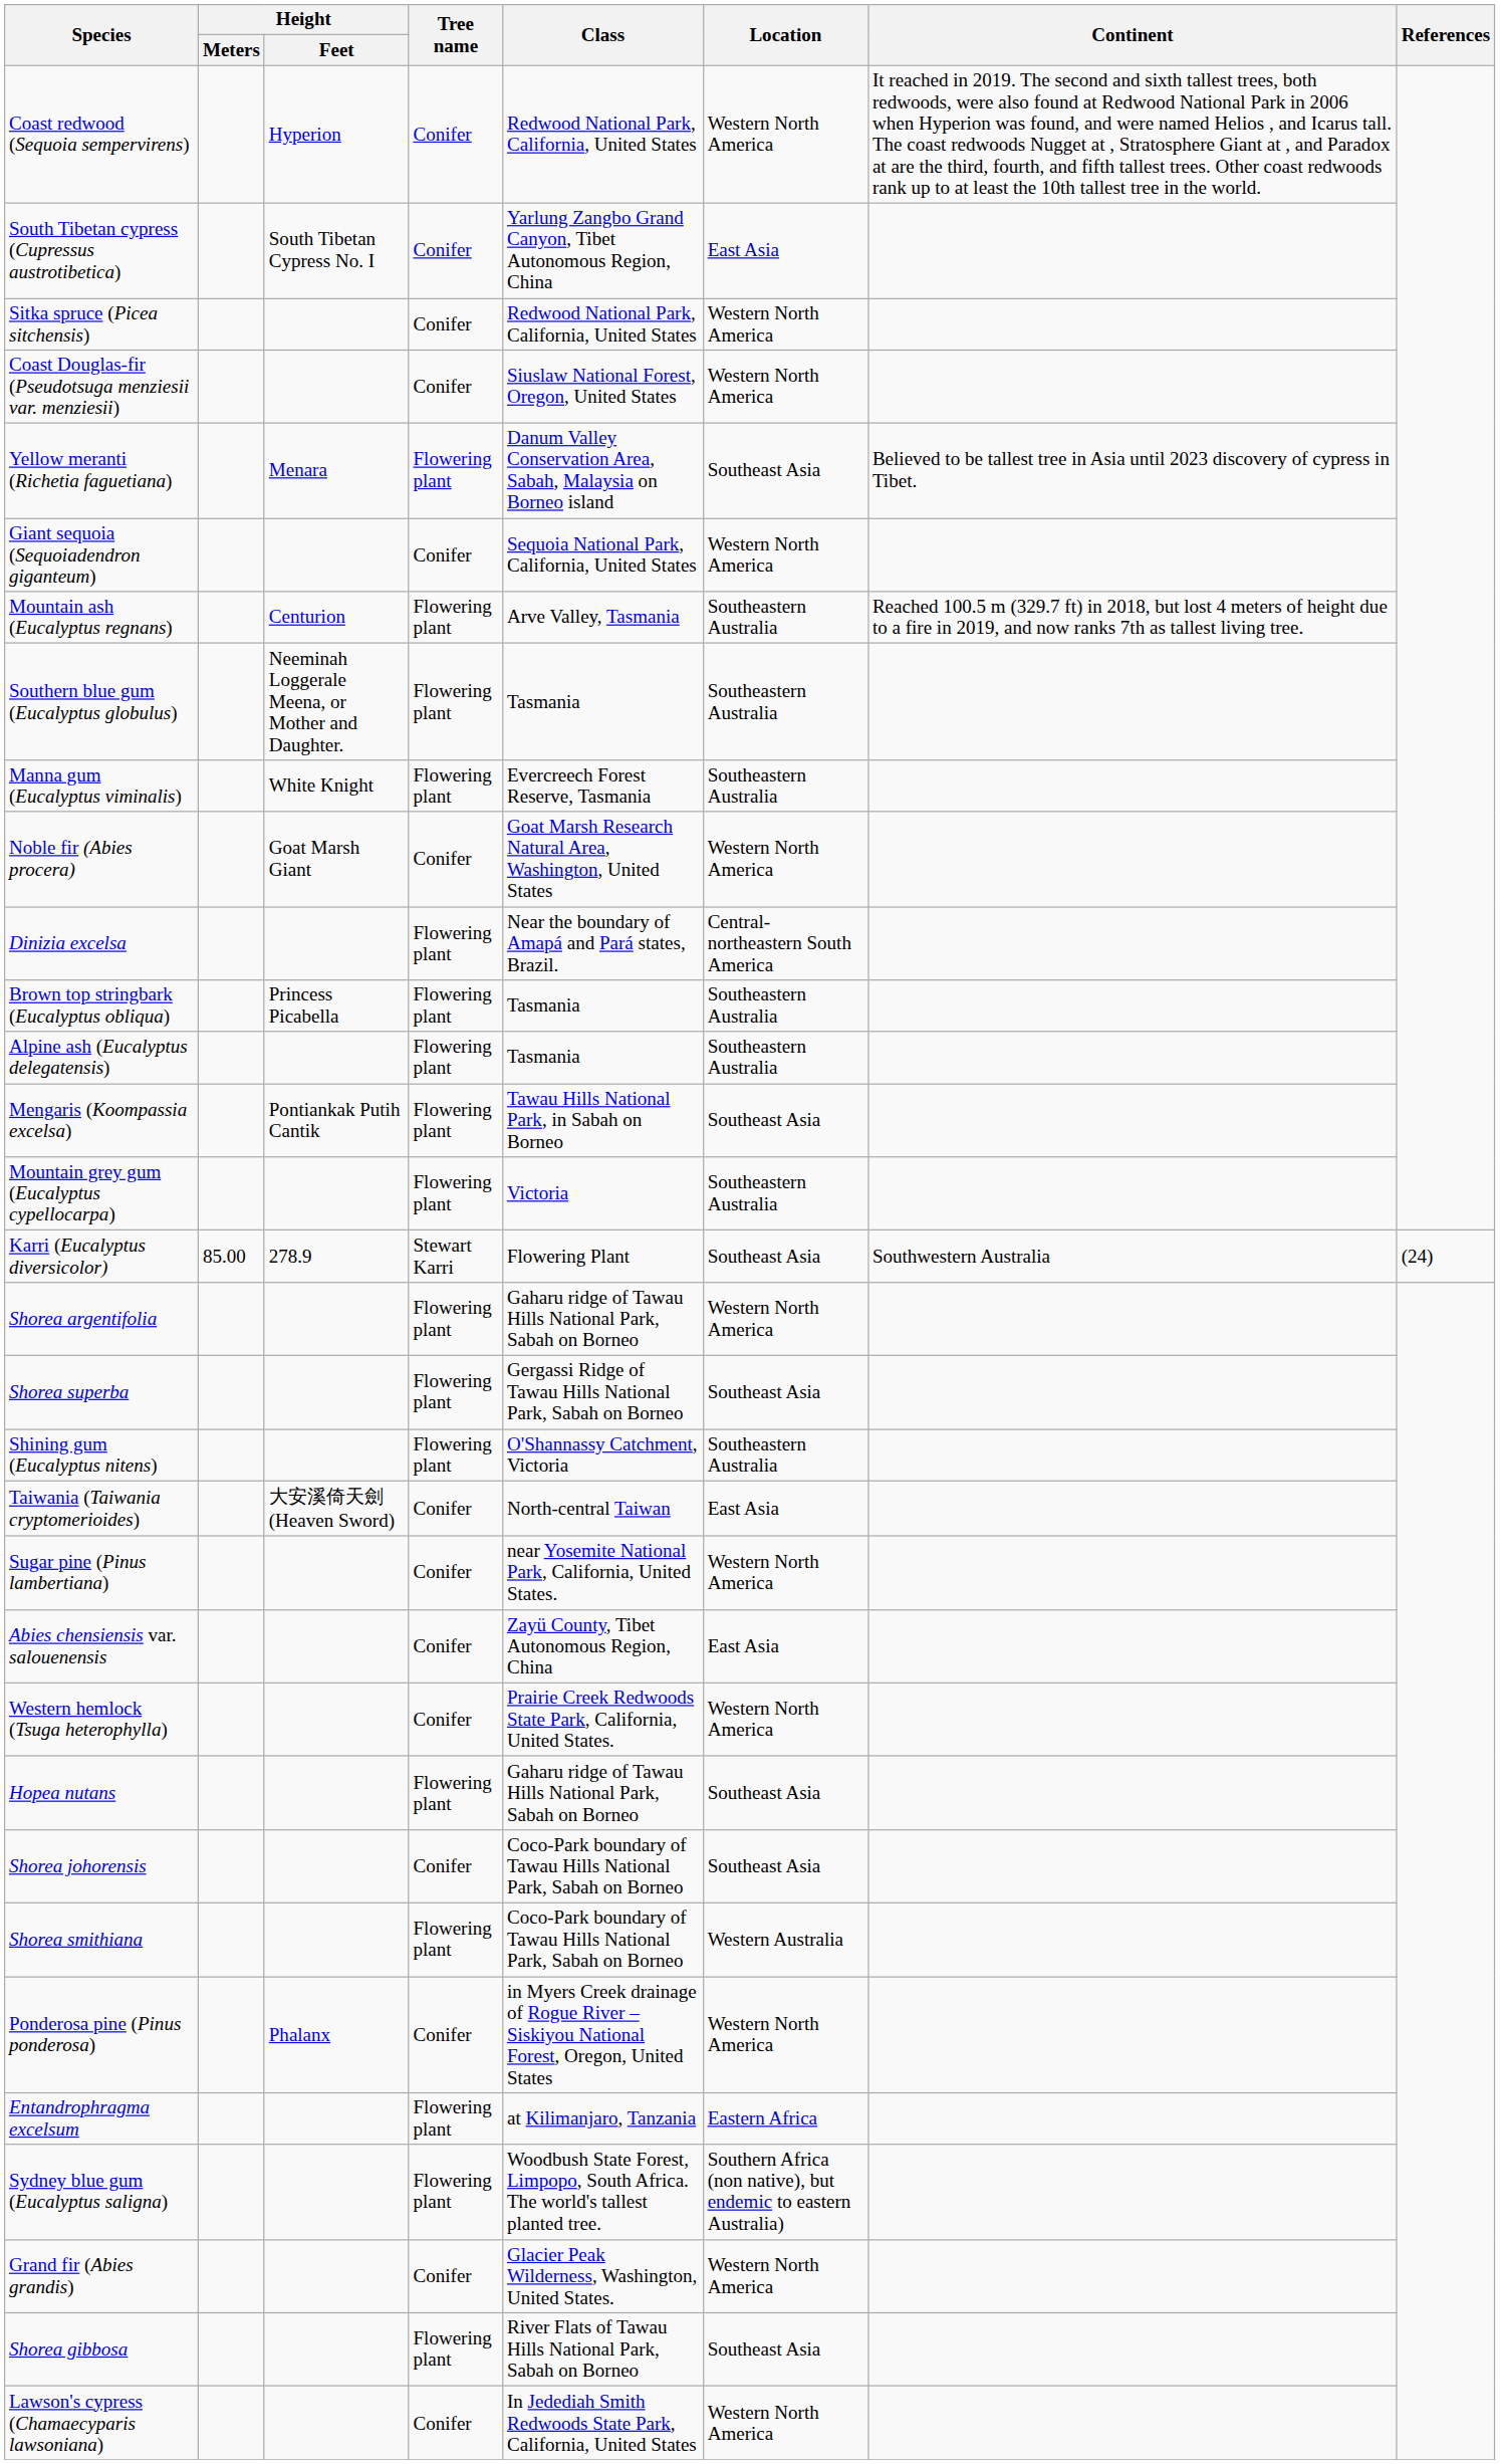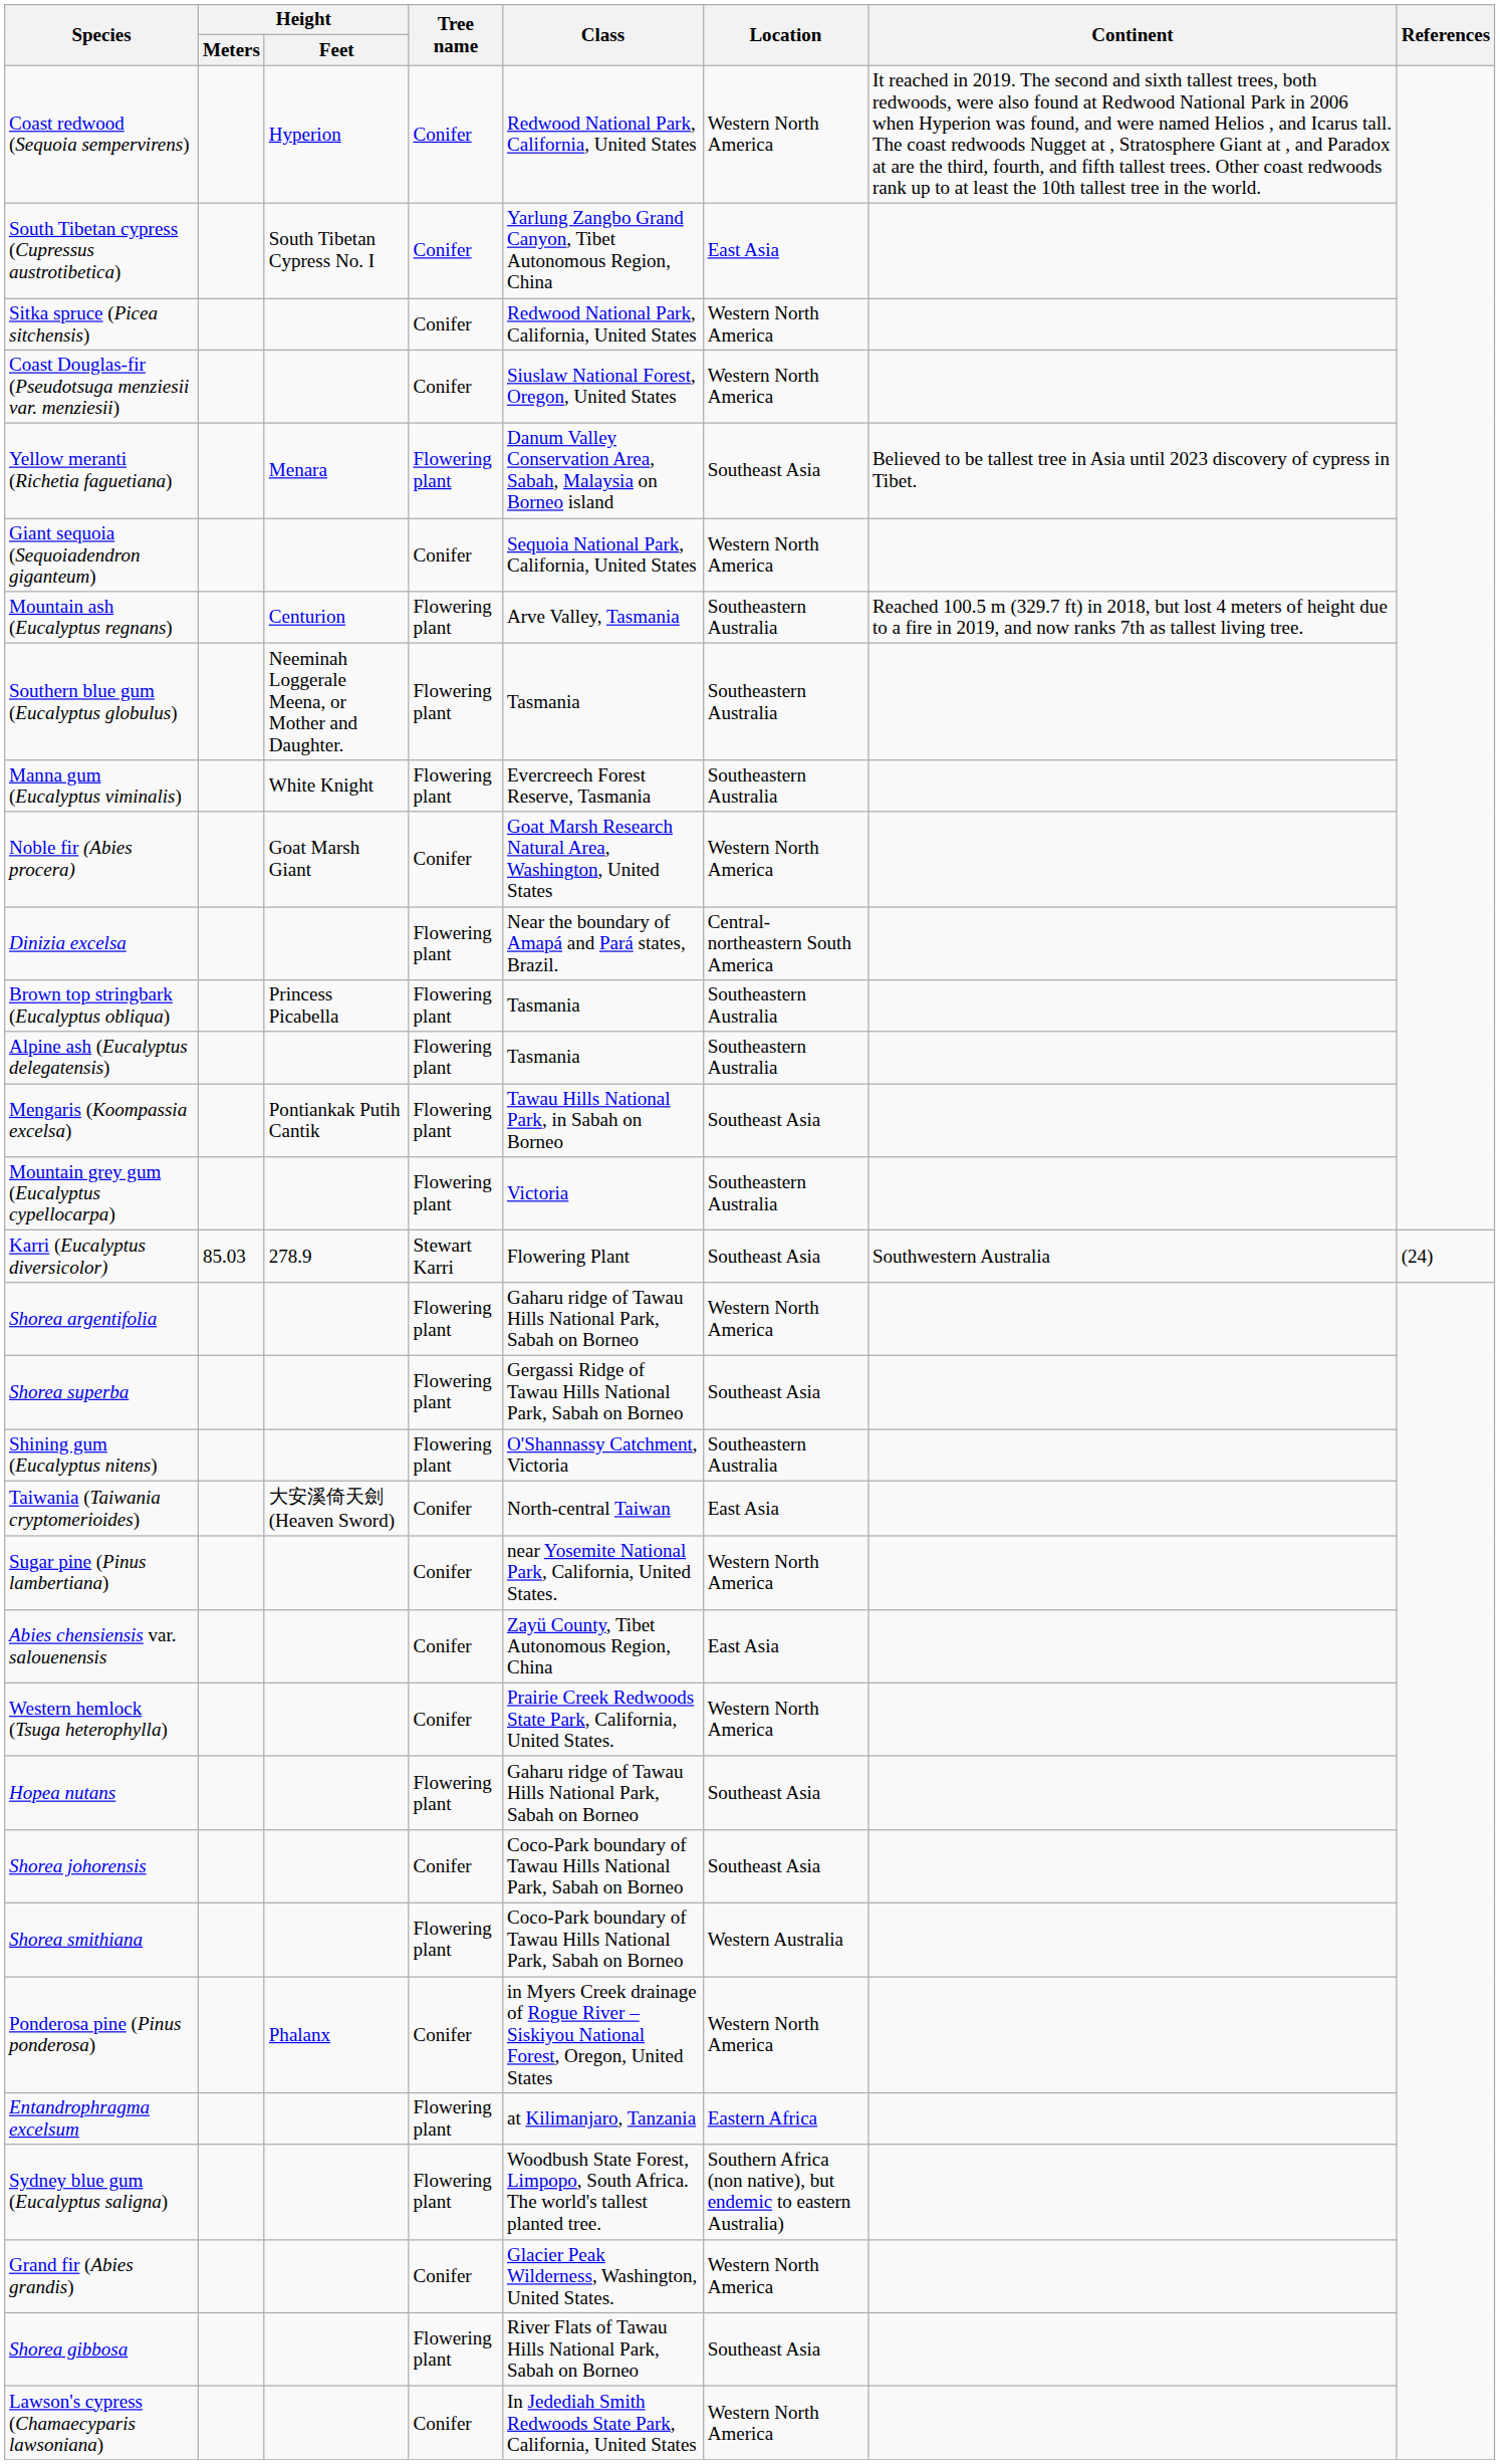Karri (Eucalyptus diversicolor) | Height / Meters: 85.00 -> 85.03
